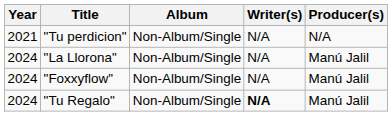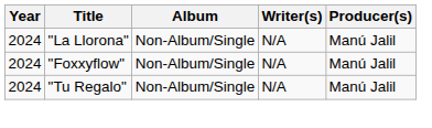- row: 2021 | "Tu perdicion" | Non-Album/Single | N/A | N/A
"Tu Regalo" | Writer(s): bold -> normal
